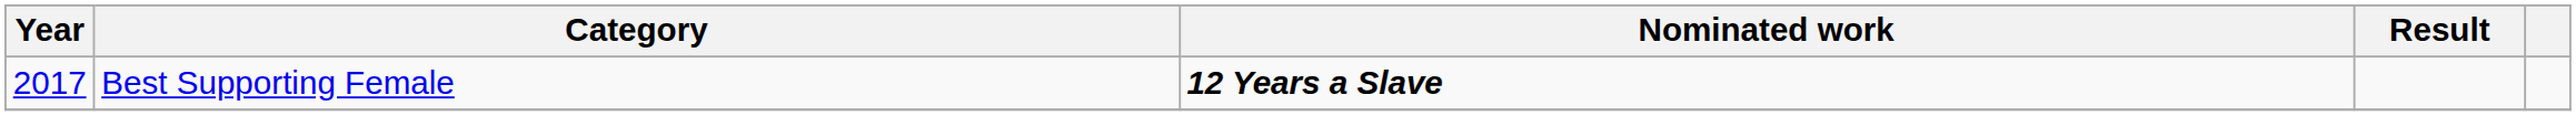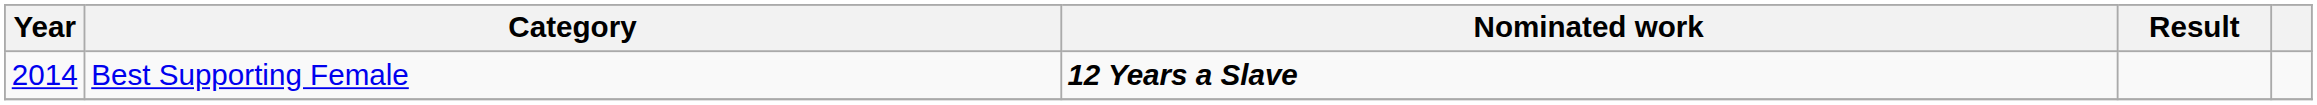Best Supporting Female | Year: 2017 -> 2014
